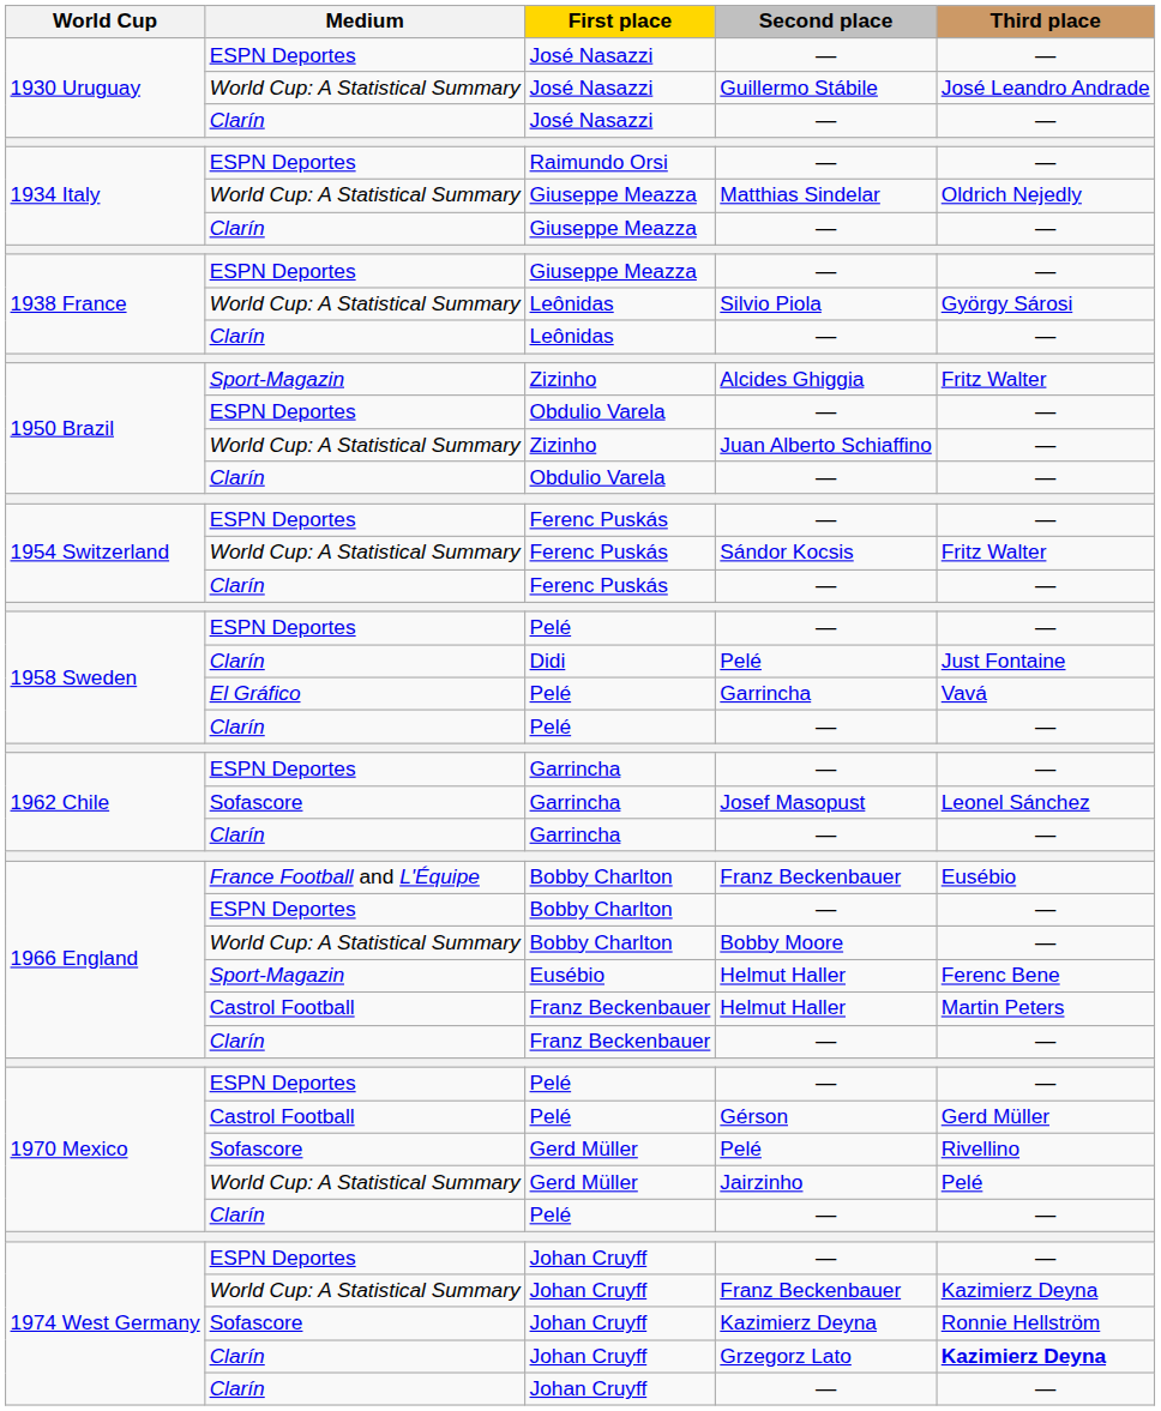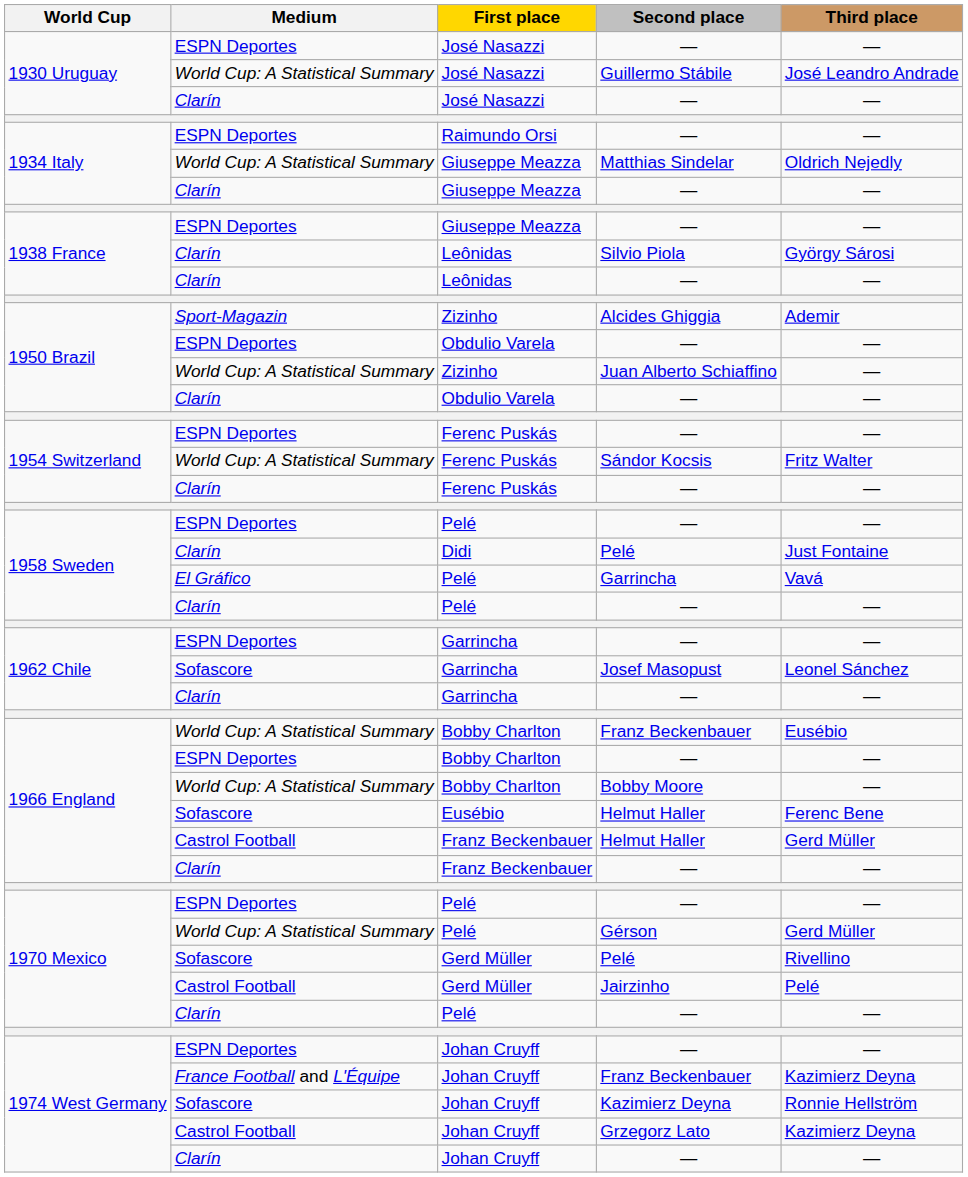Silvio Piola | Medium: World Cup: A Statistical Summary -> Clarín
Alcides Ghiggia | Third place: Fritz Walter -> Ademir
Bobby Charlton / Franz Beckenbauer | Medium: France Football and L'Équipe -> World Cup: A Statistical Summary
Eusébio / Helmut Haller | Medium: Sport-Magazin -> Sofascore
Franz Beckenbauer / Helmut Haller | Third place: Martin Peters -> Gerd Müller
Gérson | Medium: Castrol Football -> World Cup: A Statistical Summary
Jairzinho | Medium: World Cup: A Statistical Summary -> Castrol Football
Johan Cruyff / Franz Beckenbauer | Medium: World Cup: A Statistical Summary -> France Football and L'Équipe
Grzegorz Lato | Medium: Clarín -> Castrol Football
Grzegorz Lato | Third place: bold -> normal
